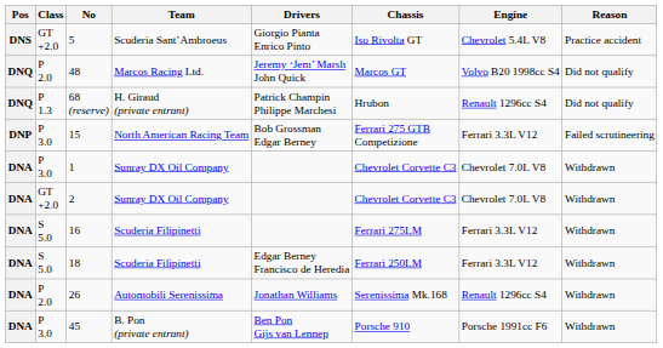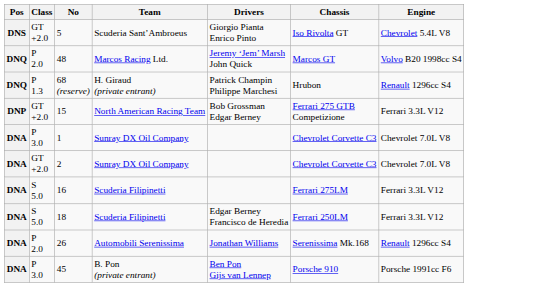- column: Reason | Practice accident | Did not qualify | Did not qualify | Failed scrutineering | Withdrawn | Withdrawn | Withdrawn | Withdrawn | Withdrawn | Withdrawn
15 | Class: P 3.0 -> GT +2.0
